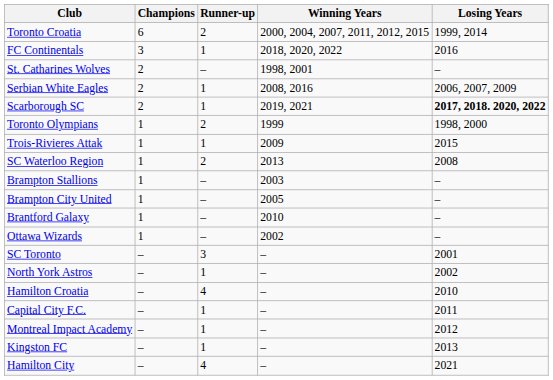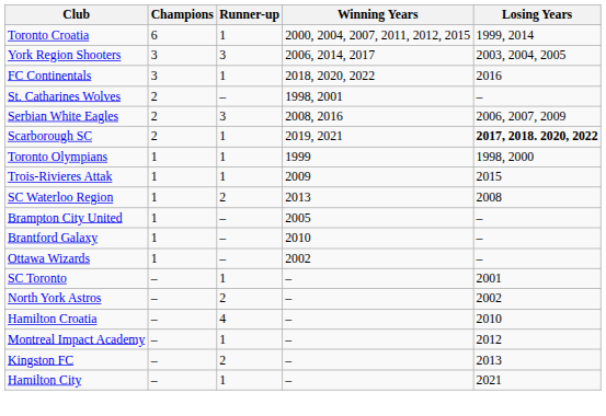Toronto Croatia | Runner-up: 2 -> 1
+ row: York Region Shooters | 3 | 3 | 2006, 2014, 2017 | 2003, 2004, 2005
Serbian White Eagles | Runner-up: 1 -> 3
Toronto Olympians | Runner-up: 2 -> 1
- row: Brampton Stallions | 1 | – | 2003 | –
SC Toronto | Runner-up: 3 -> 1
North York Astros | Runner-up: 1 -> 2
- row: Capital City F.C. | – | 1 | – | 2011
Kingston FC | Runner-up: 1 -> 2
Hamilton City | Runner-up: 4 -> 1
